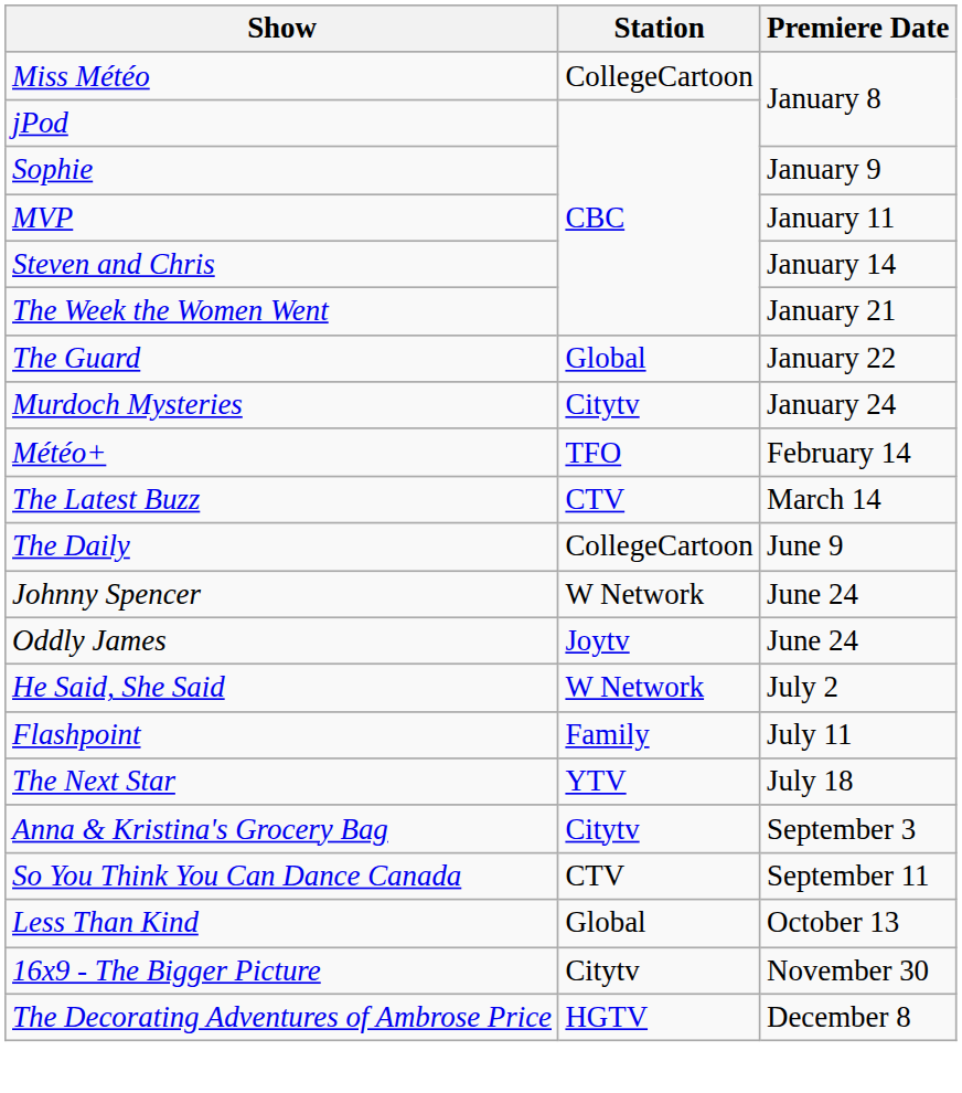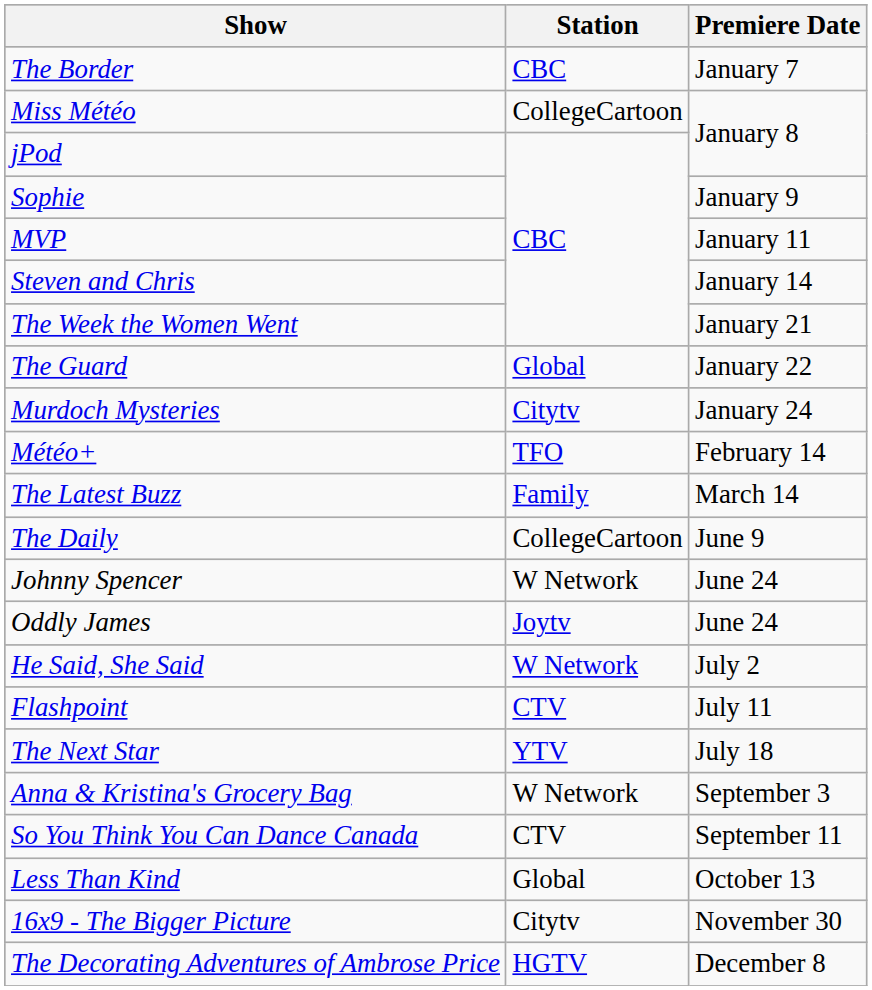+ row: The Border | CBC | January 7
The Latest Buzz | Station: CTV -> Family
Flashpoint | Station: Family -> CTV
Anna & Kristina's Grocery Bag | Station: Citytv -> W Network
